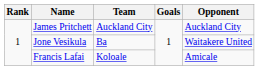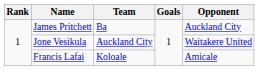James Pritchett | Team: Auckland City -> Ba
Jone Vesikula | Team: Ba -> Auckland City
